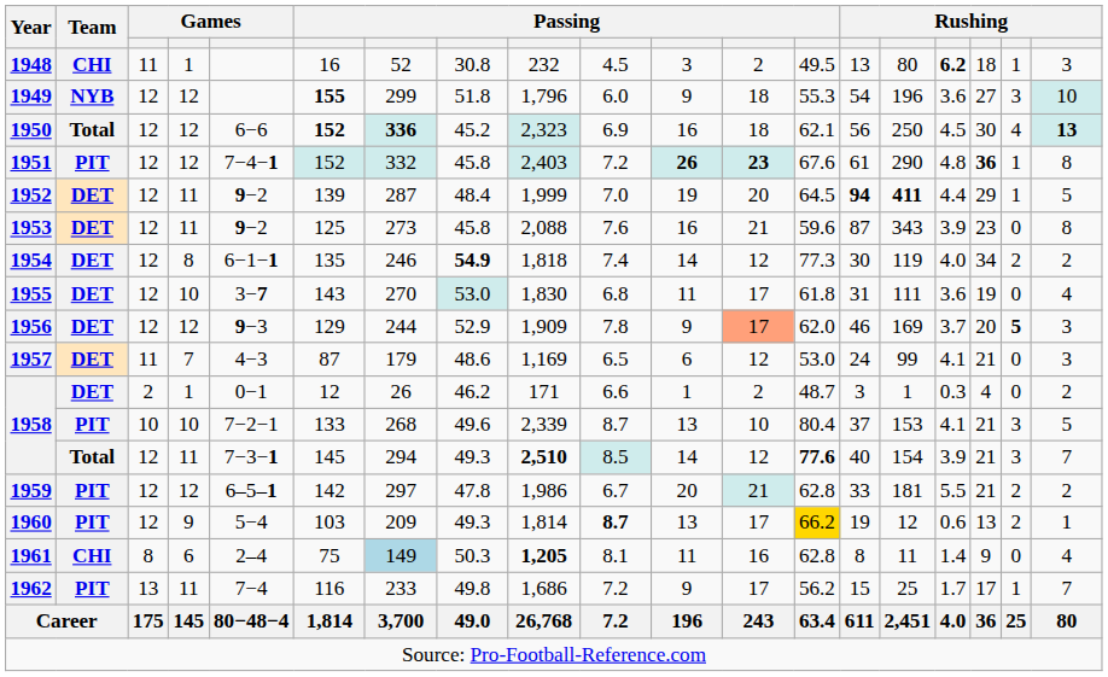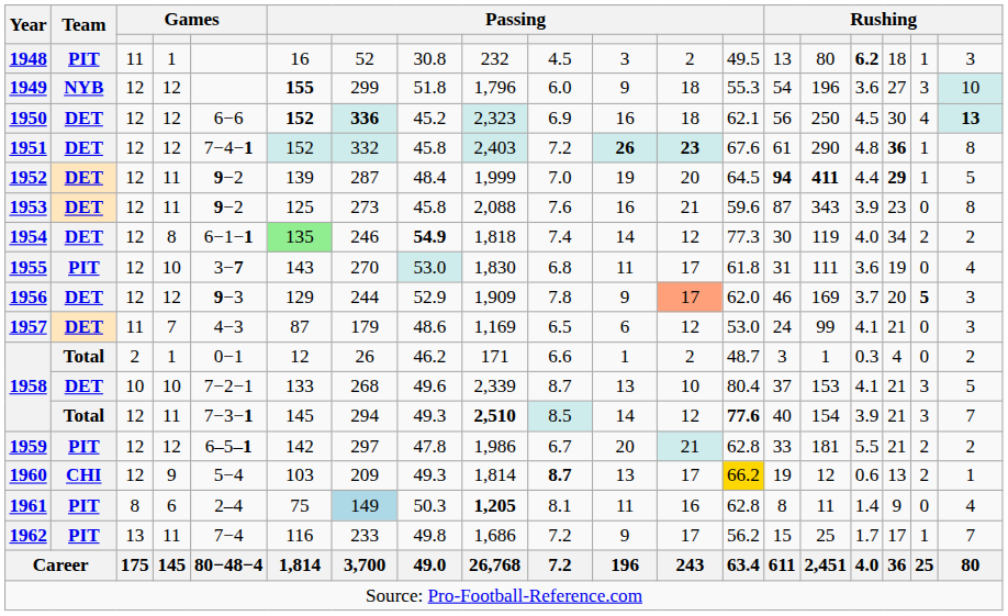1948 | Team: CHI -> PIT
1950 | Team: Total -> DET
1951 | Team: PIT -> DET
1952 | column 17: normal -> bold
1954 | column 6: no background -> lightgreen background
1955 | Team: DET -> PIT
1958 / 1 | Team: DET -> Total
1958 / 10 | Team: PIT -> DET
1960 | Team: PIT -> CHI
1961 | Team: CHI -> PIT
